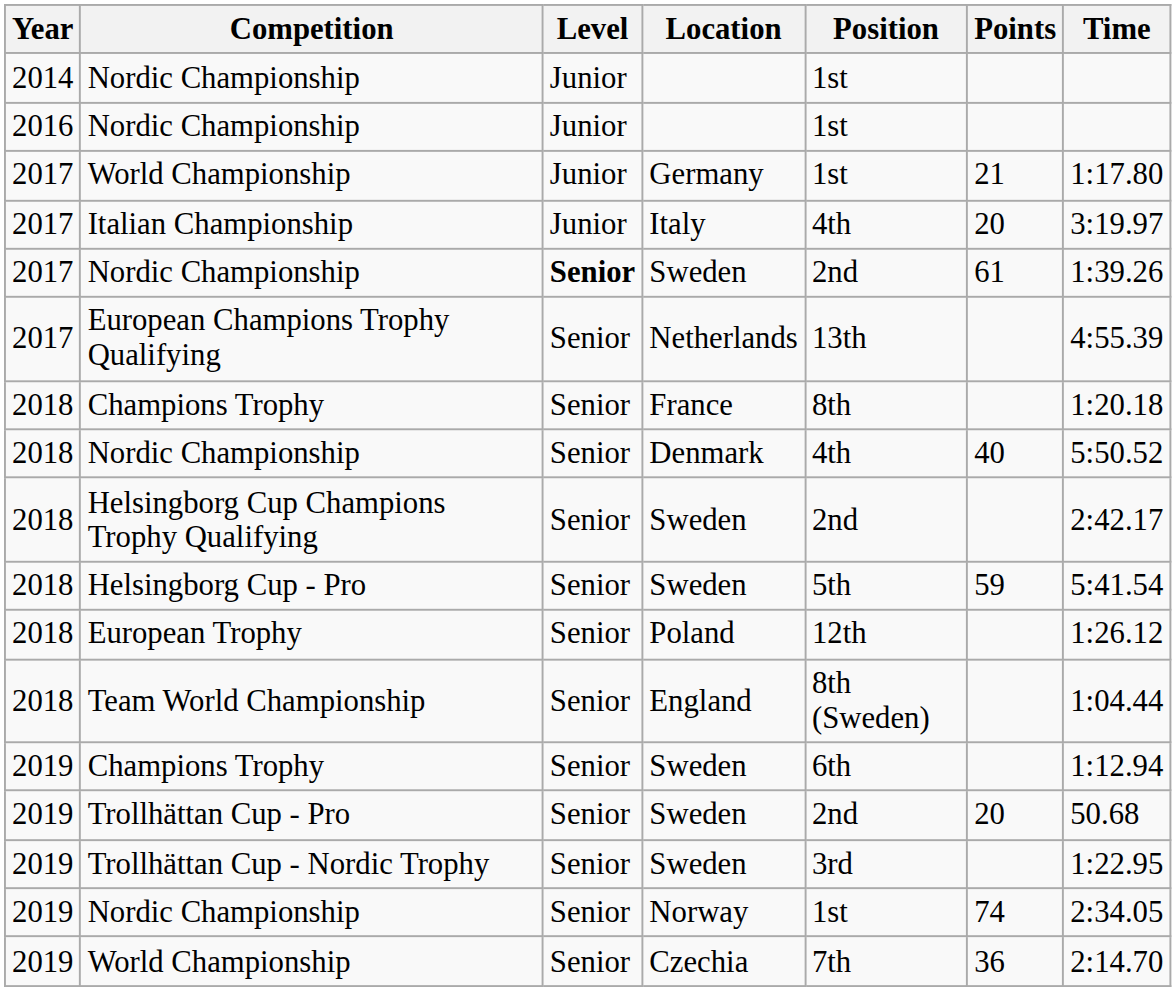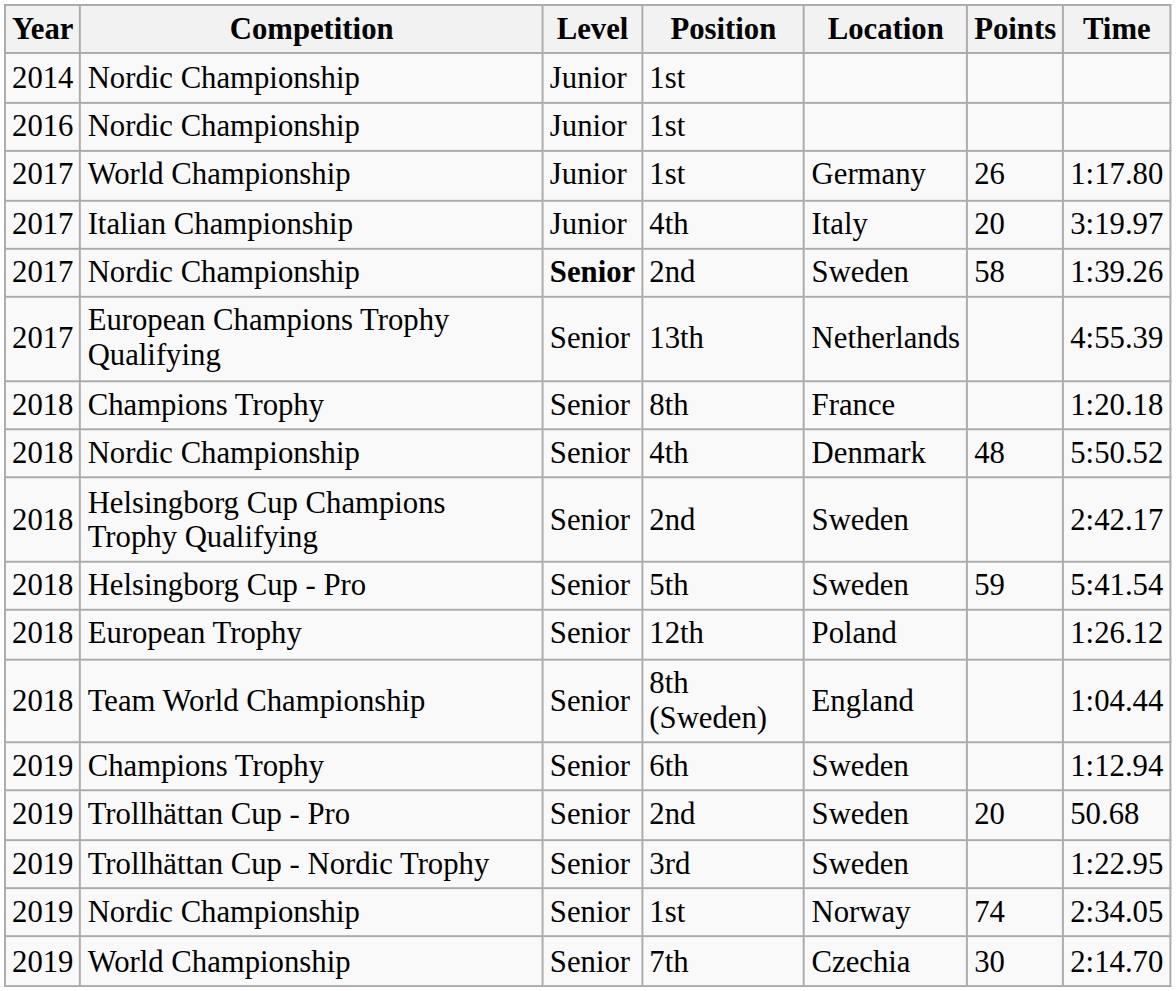columns swapped: Location <-> Position
2017 / World Championship | Points: 21 -> 26
2017 / Nordic Championship | Points: 61 -> 58
2018 / Nordic Championship | Points: 40 -> 48
2019 / World Championship | Points: 36 -> 30
